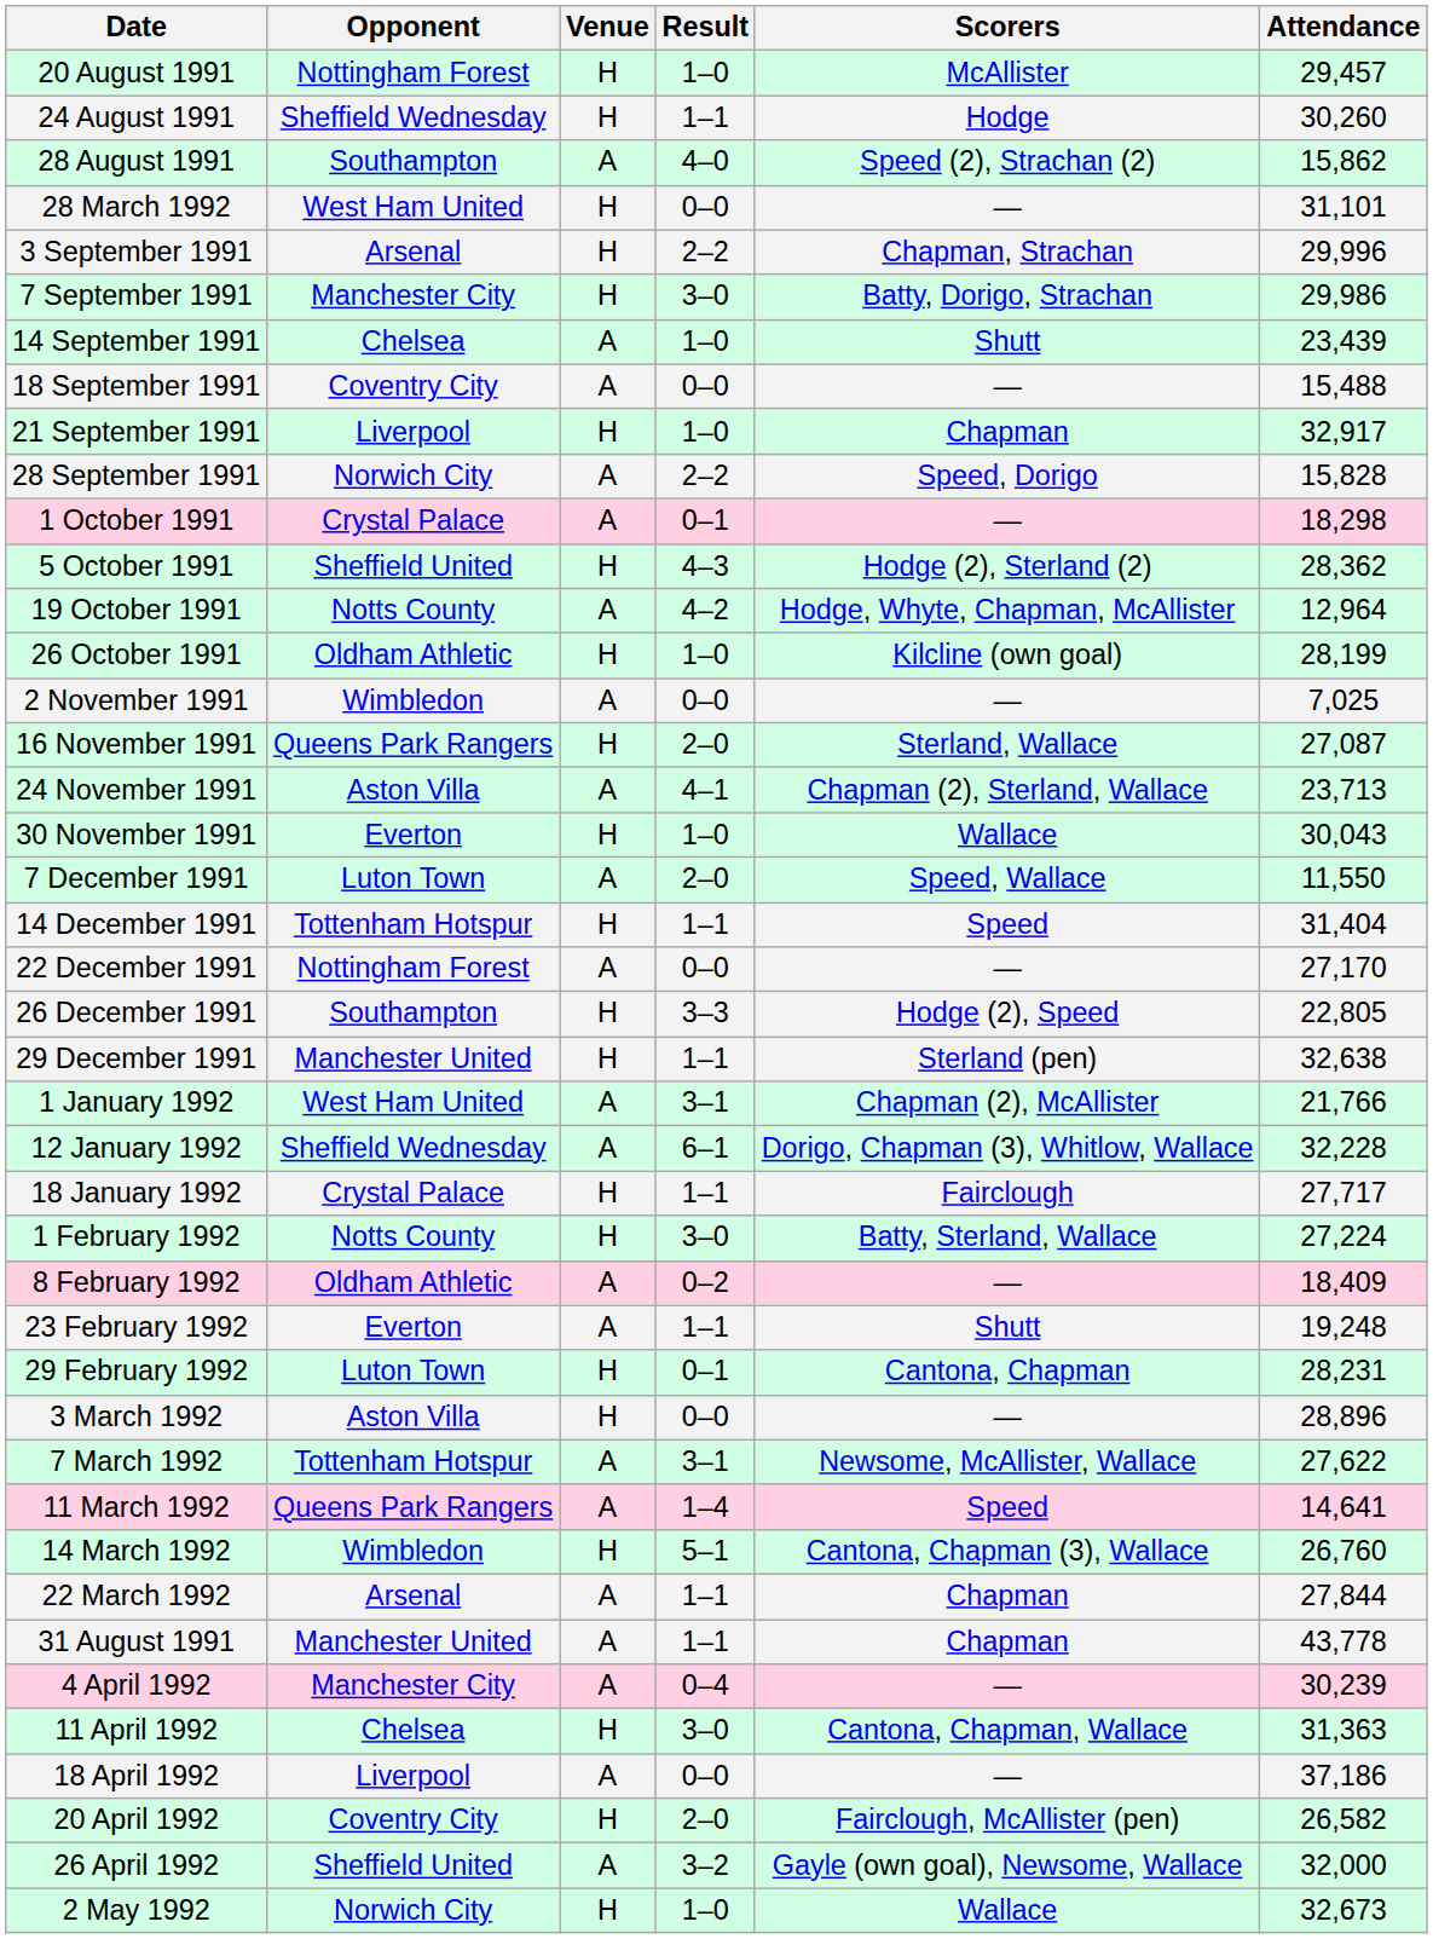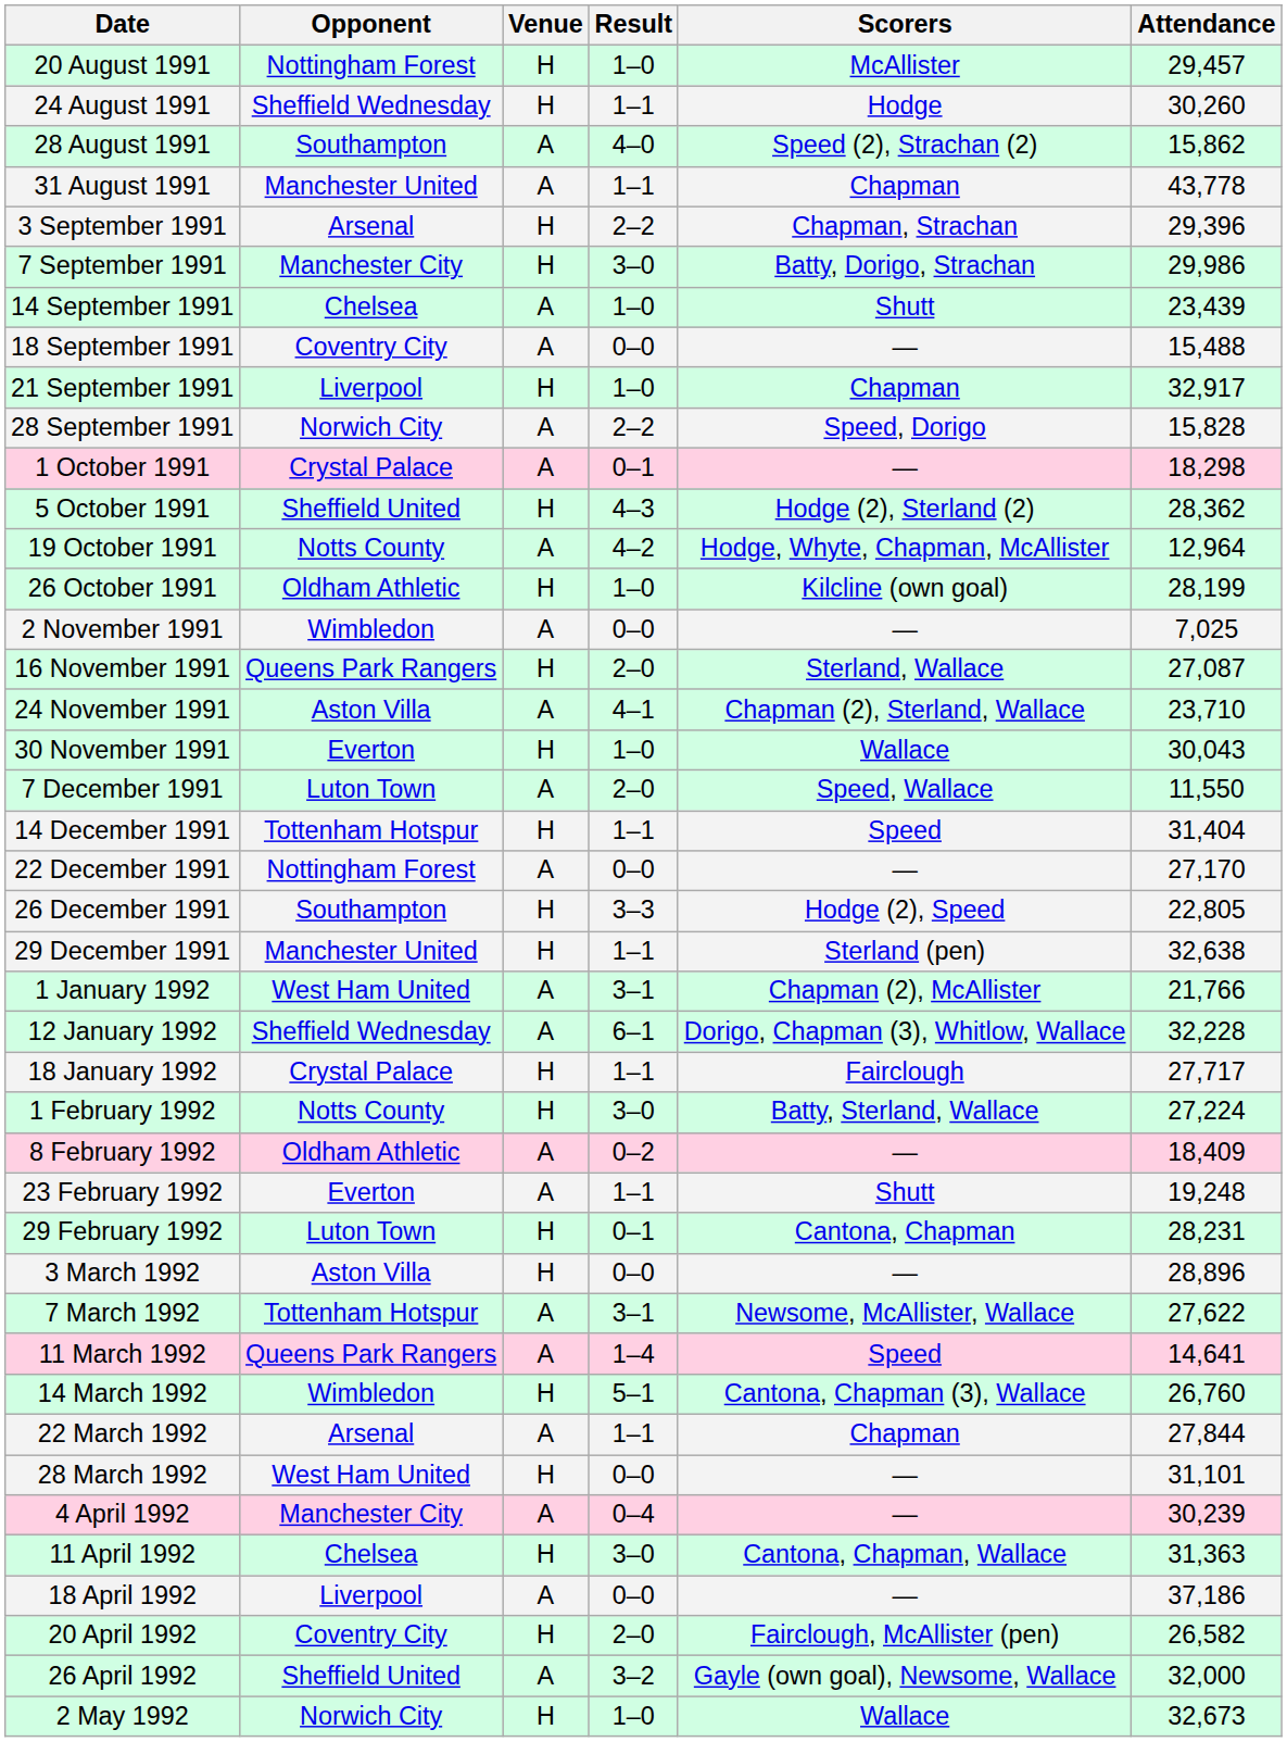rows swapped: 31 August 1991 <-> 28 March 1992
3 September 1991 | Attendance: 29,996 -> 29,396
24 November 1991 | Attendance: 23,713 -> 23,710
